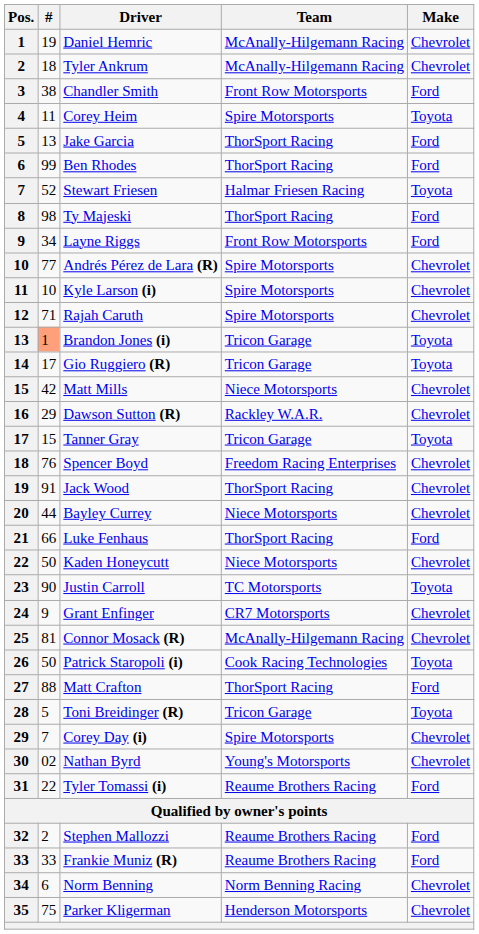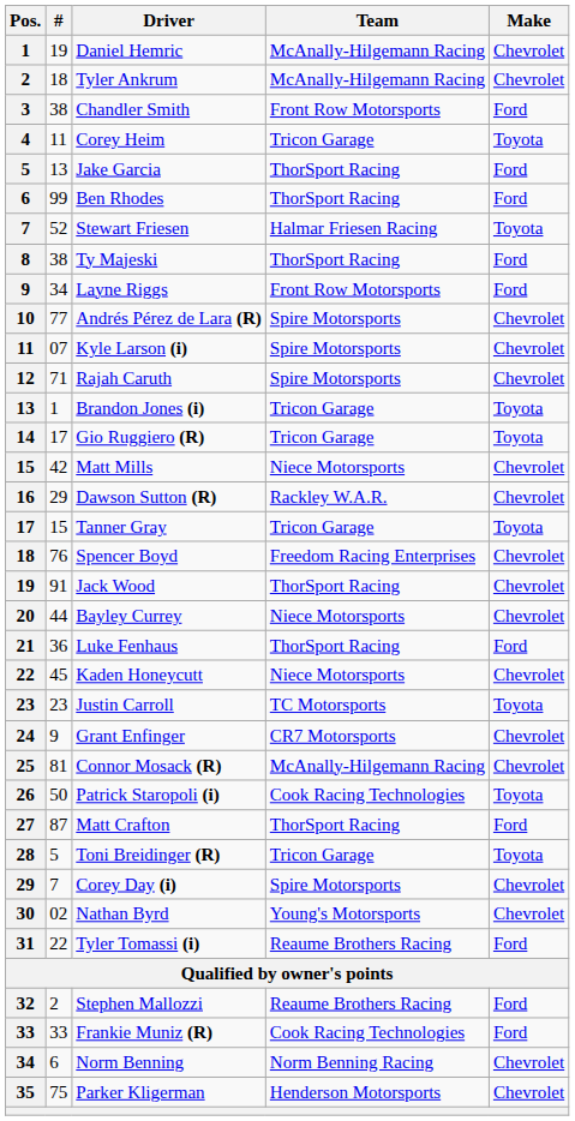Corey Heim | Team: Spire Motorsports -> Tricon Garage
Ty Majeski | #: 98 -> 38
Kyle Larson (i) | #: 10 -> 07
Brandon Jones (i) | #: lightsalmon background -> no background
Luke Fenhaus | #: 66 -> 36
Kaden Honeycutt | #: 50 -> 45
Justin Carroll | #: 90 -> 23
Matt Crafton | #: 88 -> 87
Frankie Muniz (R) | Team: Reaume Brothers Racing -> Cook Racing Technologies
